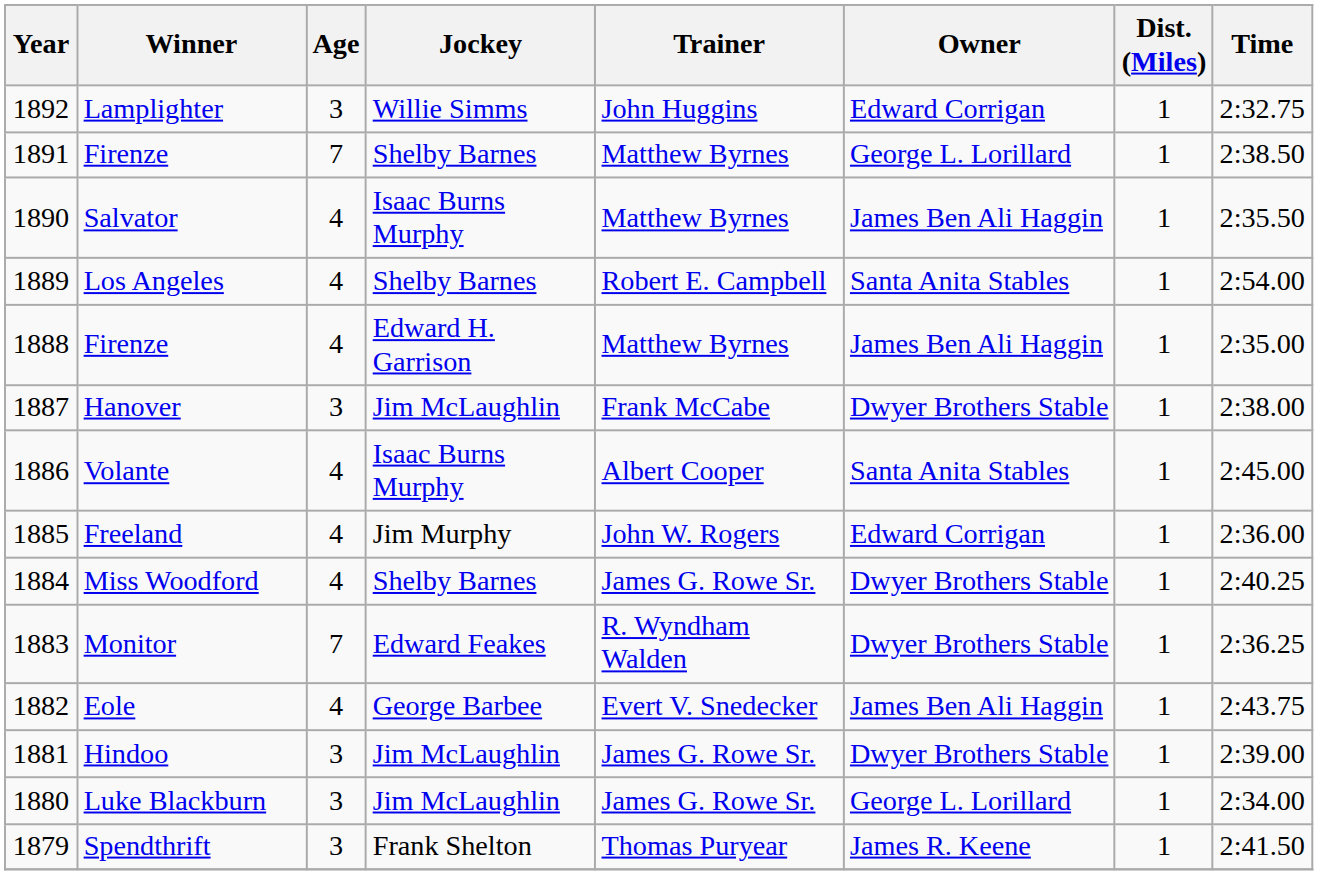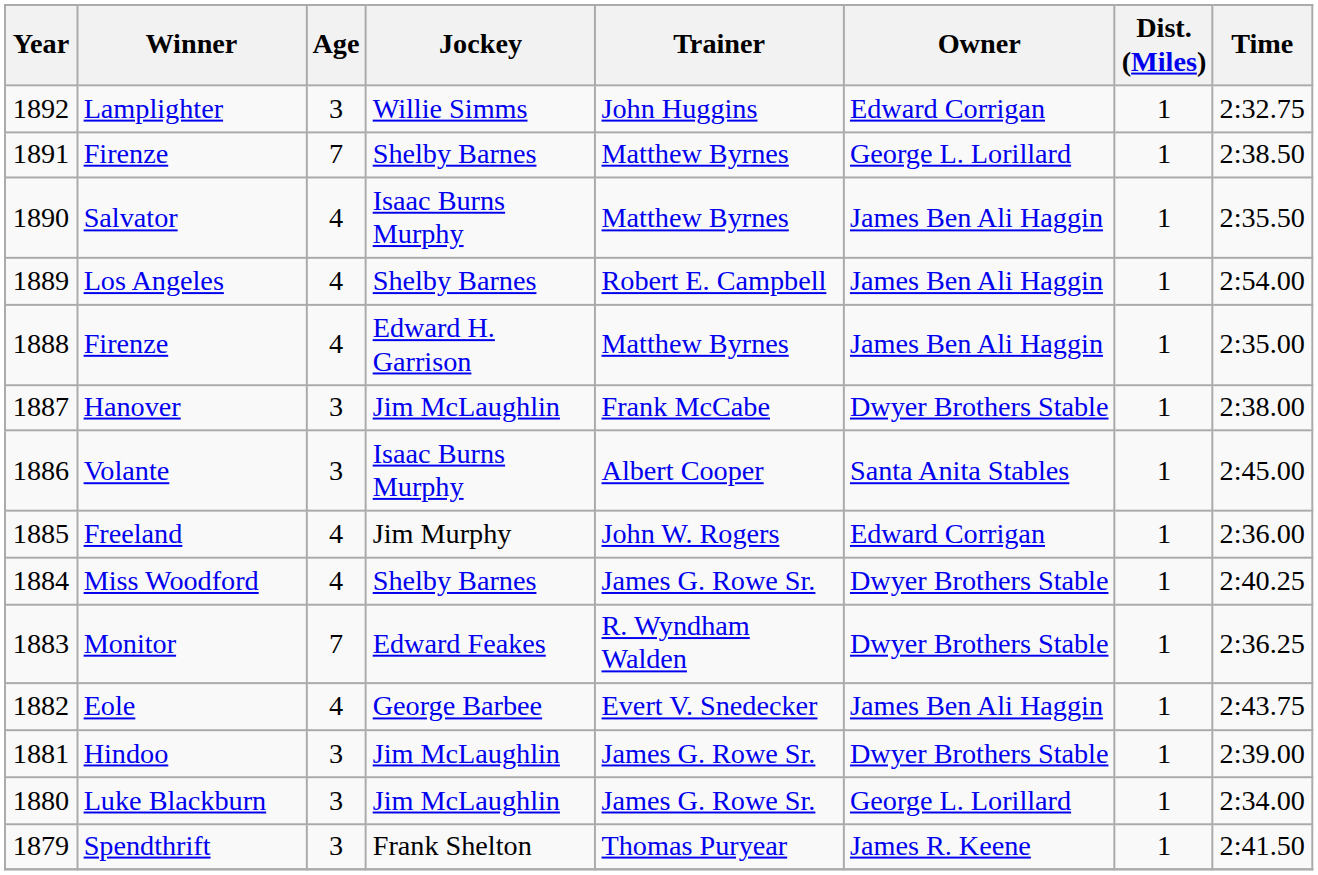Los Angeles | Owner: Santa Anita Stables -> James Ben Ali Haggin
Volante | Age: 4 -> 3
